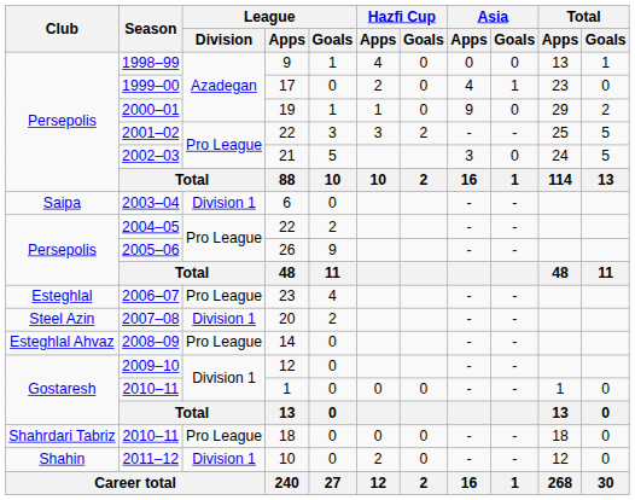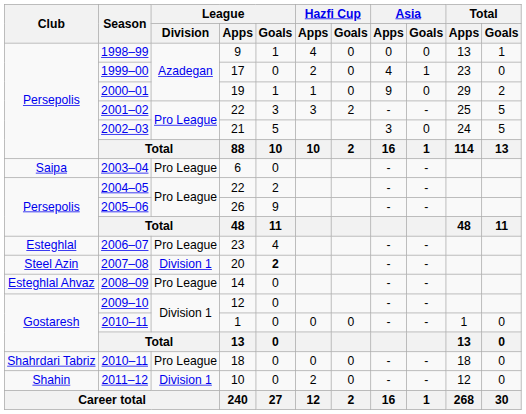2003–04 | League / Division: Division 1 -> Pro League
2007–08 | League / Goals: normal -> bold
